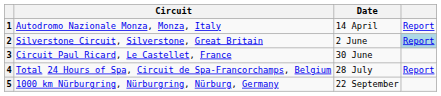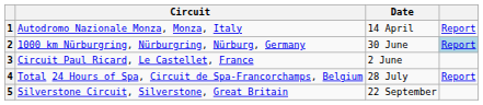2 | Circuit: Silverstone Circuit, Silverstone, Great Britain -> 1000 km Nürburgring, Nürburgring, Nürburg, Germany
2 | Date: 2 June -> 30 June
3 | Date: 30 June -> 2 June
5 | Circuit: 1000 km Nürburgring, Nürburgring, Nürburg, Germany -> Silverstone Circuit, Silverstone, Great Britain
